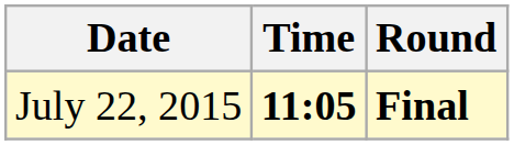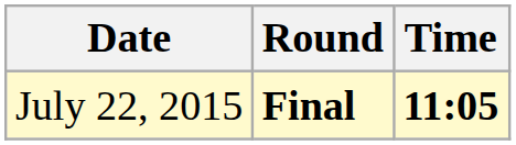columns swapped: Time <-> Round
